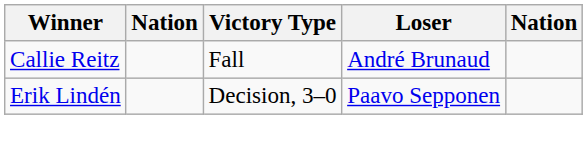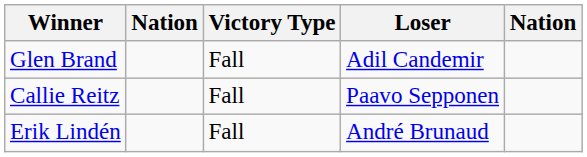+ row: Glen Brand | Fall | Adil Candemir
Callie Reitz | Loser: André Brunaud -> Paavo Sepponen
Erik Lindén | Victory Type: Decision, 3–0 -> Fall
Erik Lindén | Loser: Paavo Sepponen -> André Brunaud
